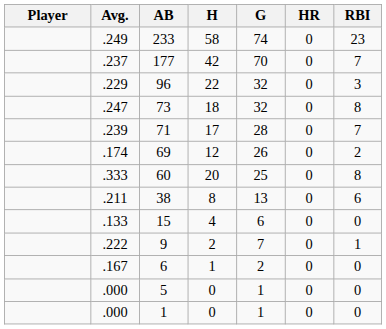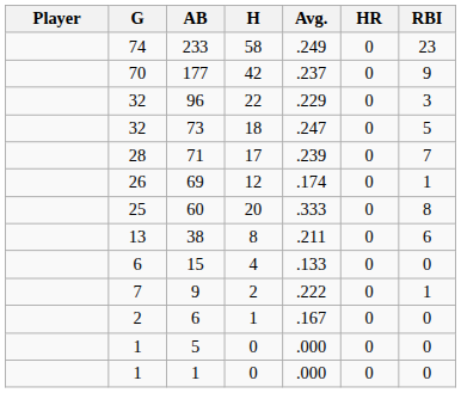columns swapped: G <-> Avg.
177 | RBI: 7 -> 9
73 | RBI: 8 -> 5
69 | RBI: 2 -> 1
